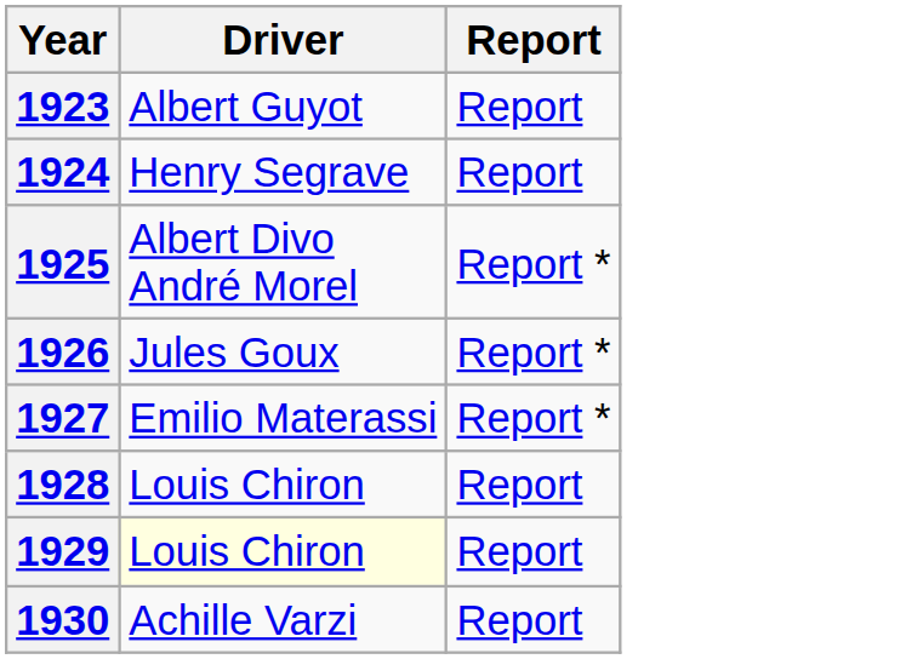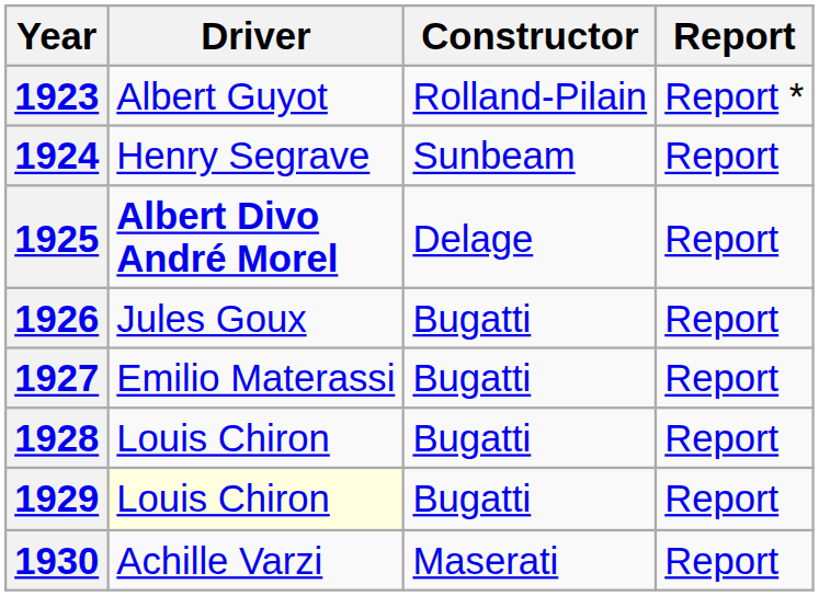+ column: Constructor | Rolland-Pilain | Sunbeam | Delage | Bugatti | Bugatti | Bugatti | Bugatti | Maserati
1923 | Report: Report -> Report *
1925 | Driver: normal -> bold
1925 | Report: Report * -> Report
1926 | Report: Report * -> Report
1927 | Report: Report * -> Report
